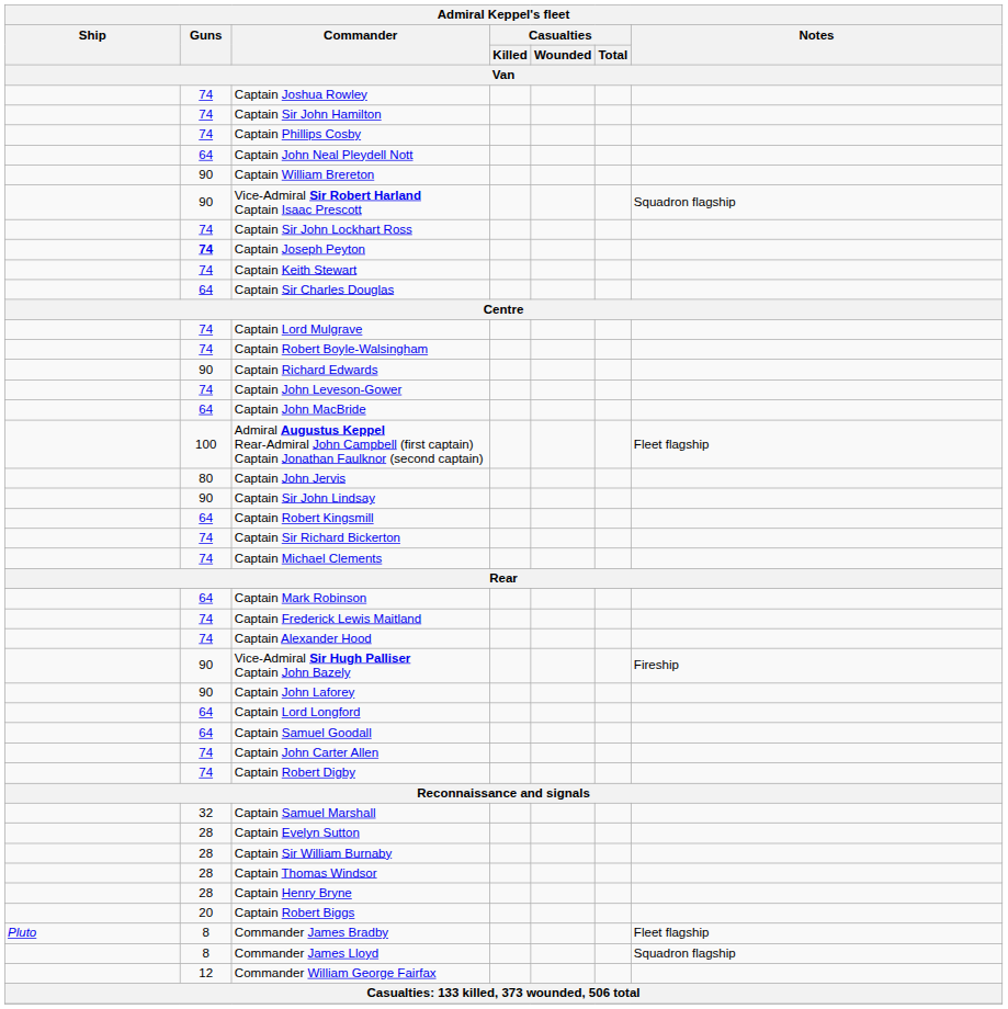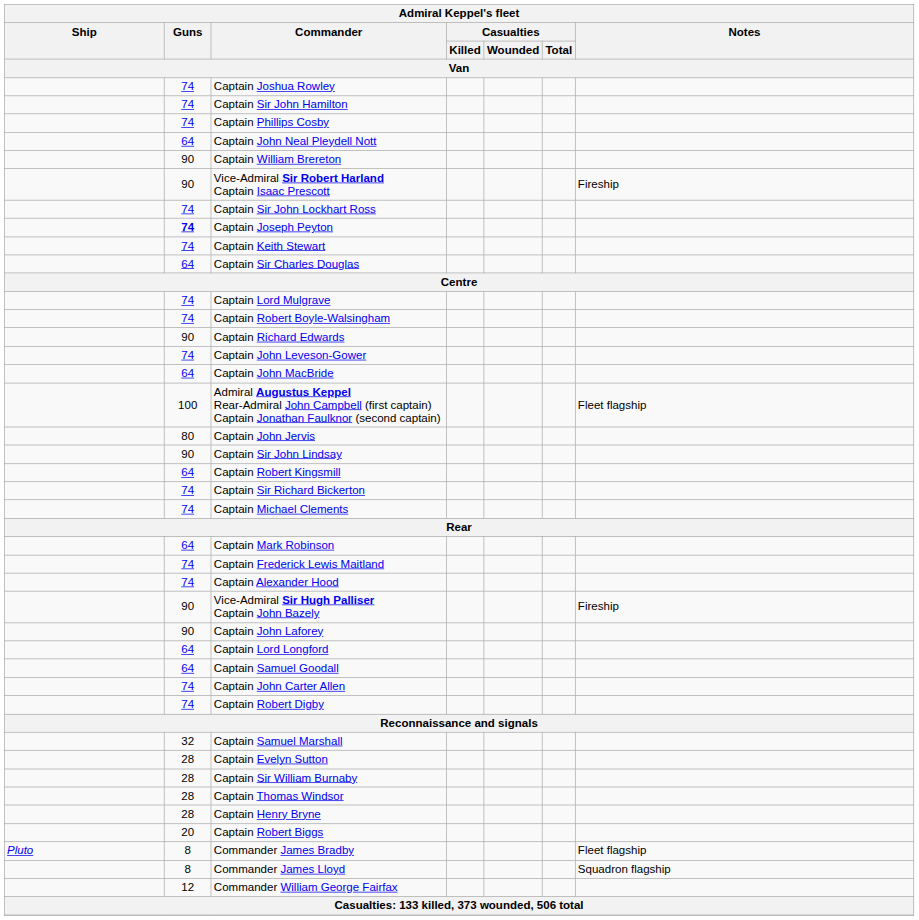Vice-Admiral Sir Robert Harland Captain Isaac Prescott | Notes: Squadron flagship -> Fireship
